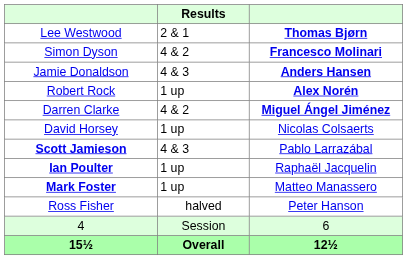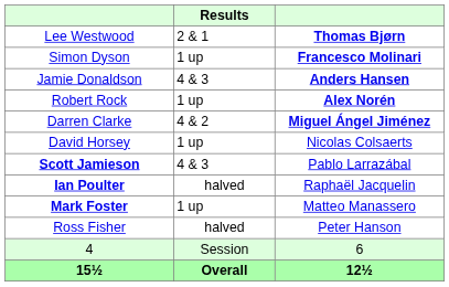Simon Dyson | Results: 4 & 2 -> 1 up
Ian Poulter | Results: 1 up -> halved
